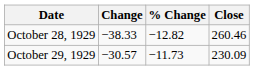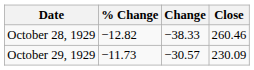columns swapped: Change <-> % Change
